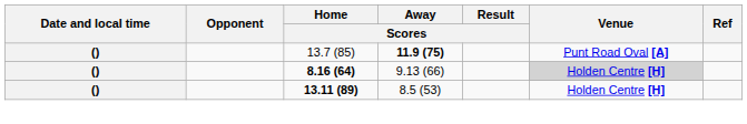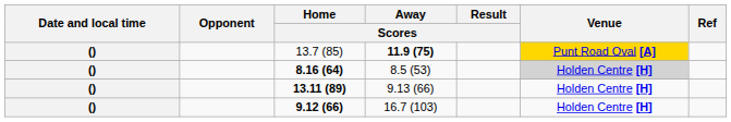13.7 (85) | Venue: no background -> gold background
8.16 (64) | Away / Scores: 9.13 (66) -> 8.5 (53)
13.11 (89) | Away / Scores: 8.5 (53) -> 9.13 (66)
+ row: () | 9.12 (66) | 16.7 (103) | Holden Centre [H]
